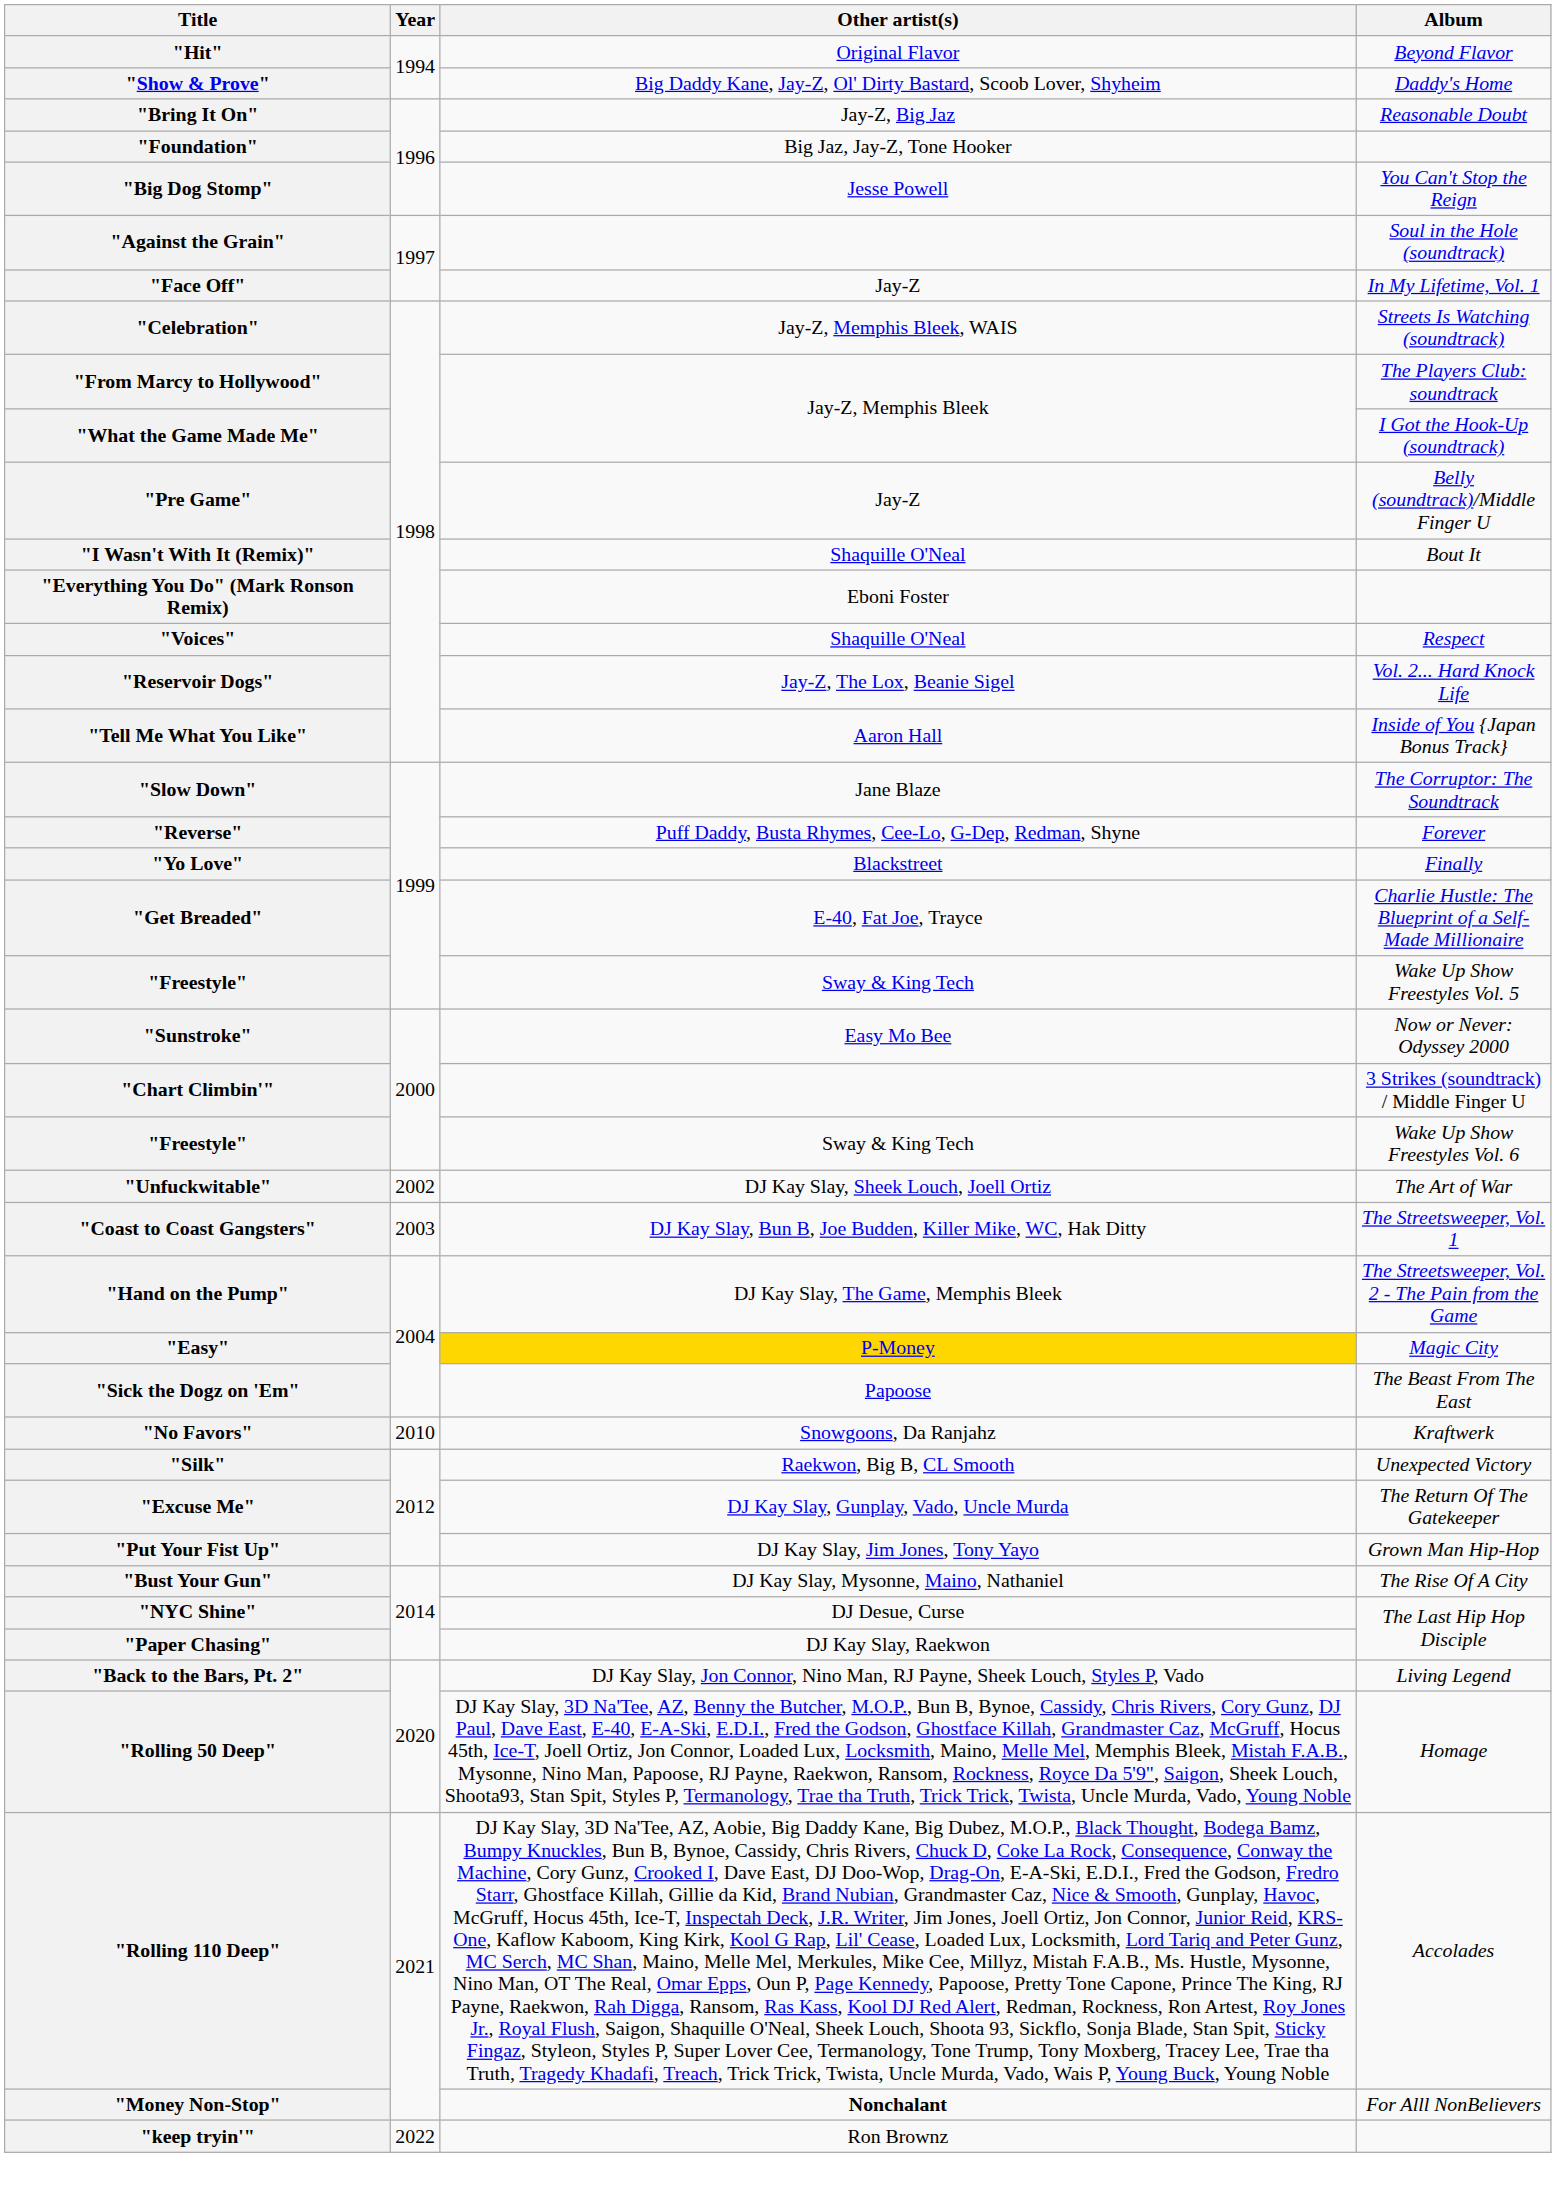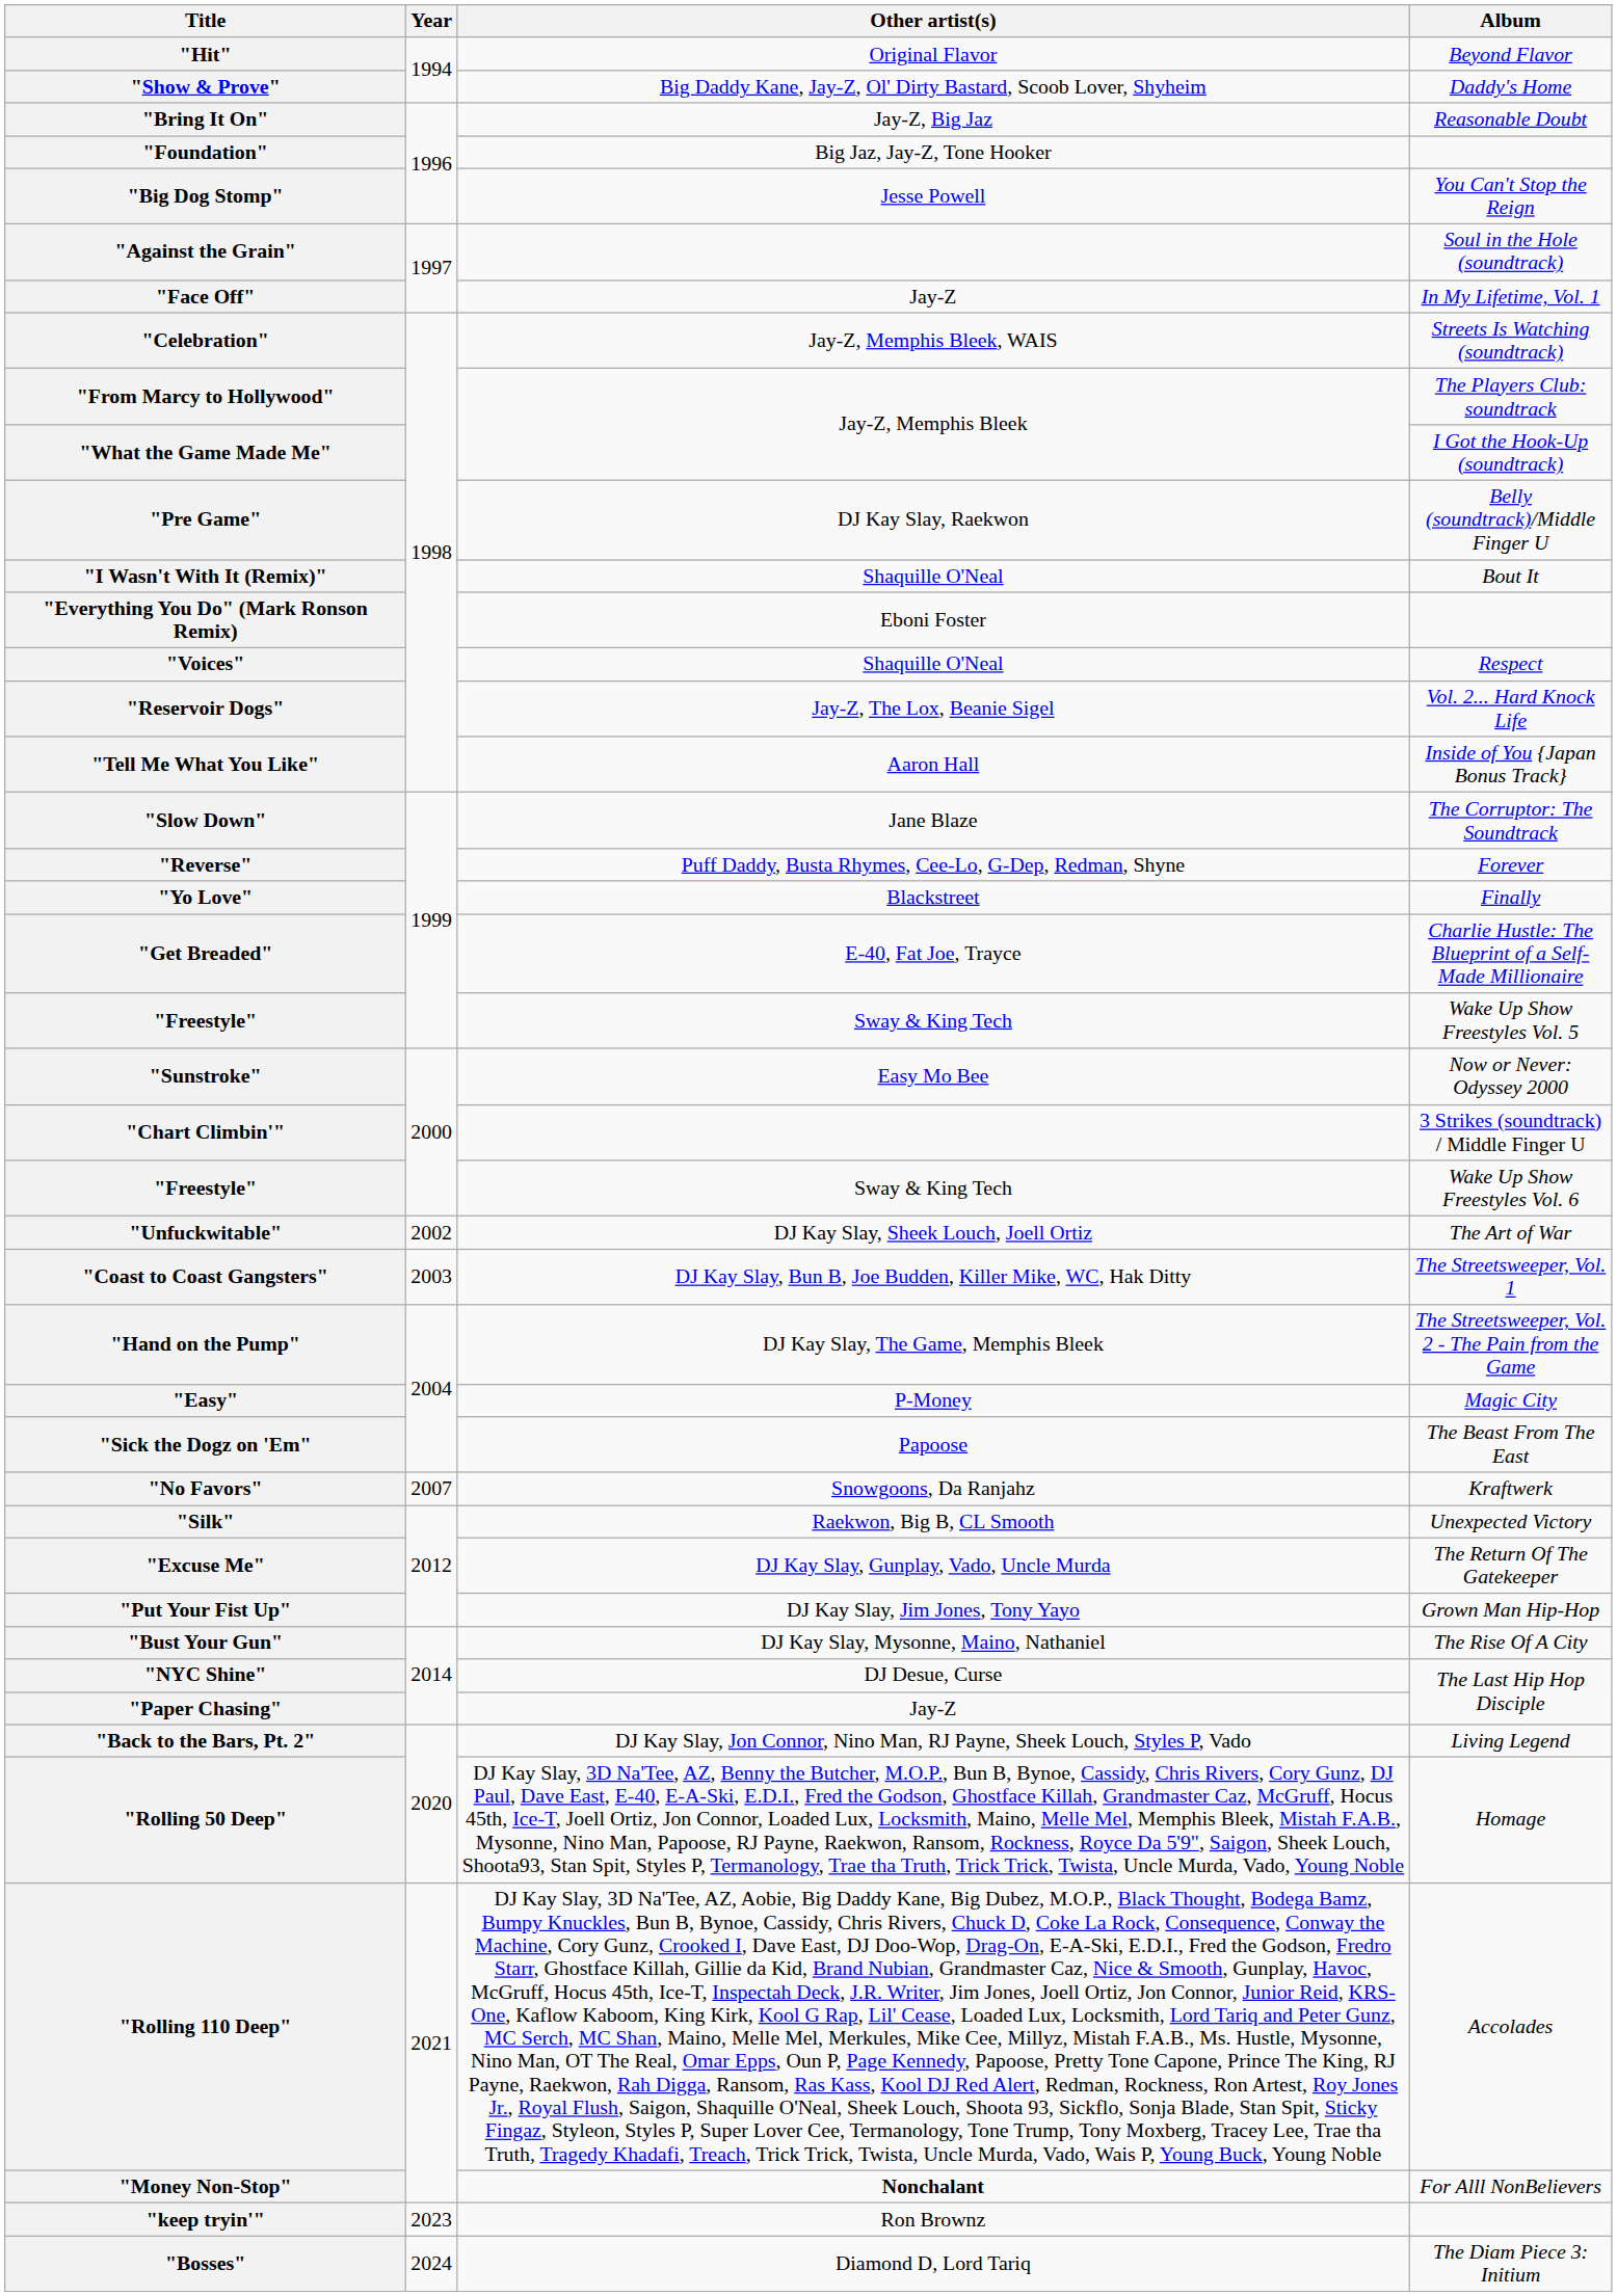"Pre Game" | Other artist(s): Jay-Z -> DJ Kay Slay, Raekwon
"Easy" | Other artist(s): gold background -> no background
"No Favors" | Year: 2010 -> 2007
"Paper Chasing" | Other artist(s): DJ Kay Slay, Raekwon -> Jay-Z
"keep tryin'" | Year: 2022 -> 2023
+ row: "Bosses" | 2024 | Diamond D, Lord Tariq | The Diam Piece 3: Initium
